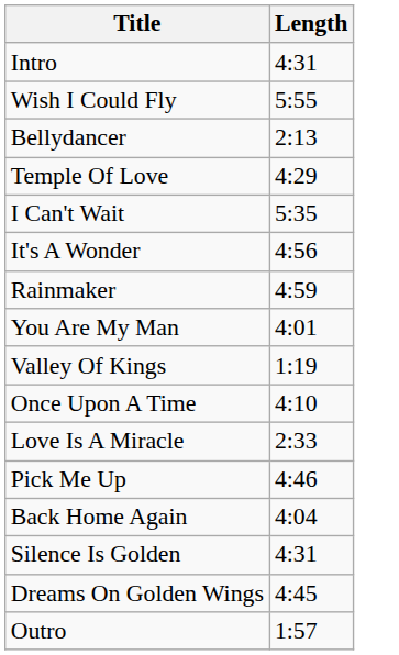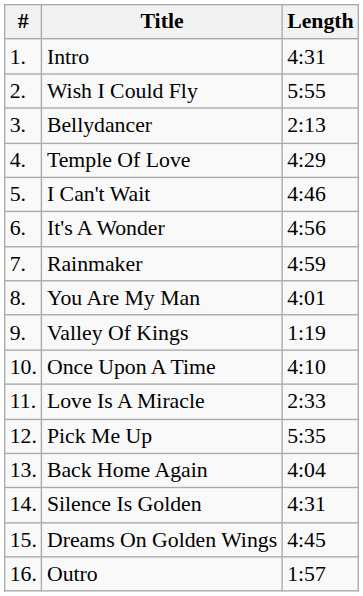+ column: # | 1. | 2. | 3. | 4. | 5. | 6. | 7. | 8. | 9. | 10. | 11. | 12. | 13. | 14. | 15. | 16.
I Can't Wait | Length: 5:35 -> 4:46
Pick Me Up | Length: 4:46 -> 5:35
